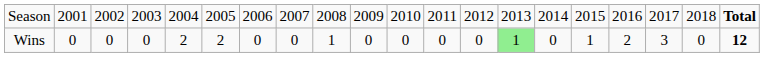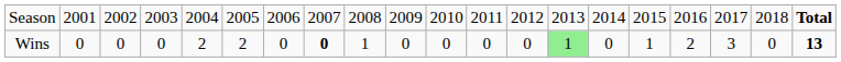Wins | column 8: normal -> bold
Wins | column 20: 12 -> 13
